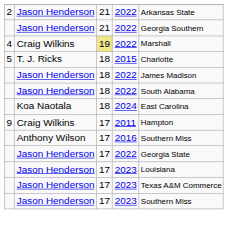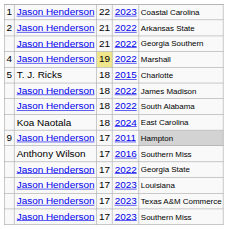+ row: 1 | Jason Henderson | 22 | 2023 | Coastal Carolina
4 | column 2: Craig Wilkins -> Jason Henderson
9 | column 2: Craig Wilkins -> Jason Henderson
9 | column 5: no background -> lightgrey background
